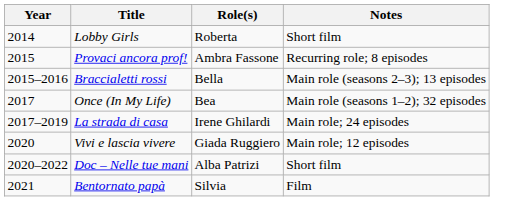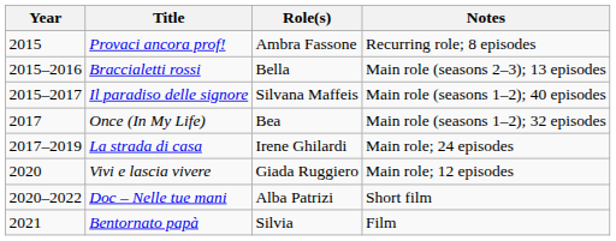- row: 2014 | Lobby Girls | Roberta | Short film
+ row: 2015–2017 | Il paradiso delle signore | Silvana Maffeis | Main role (seasons 1–2); 40 episodes
